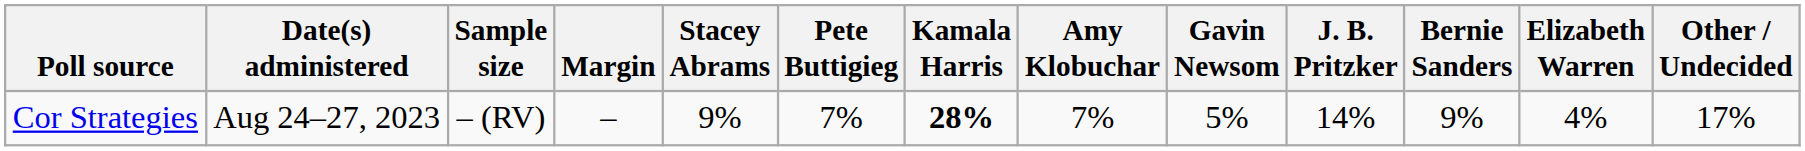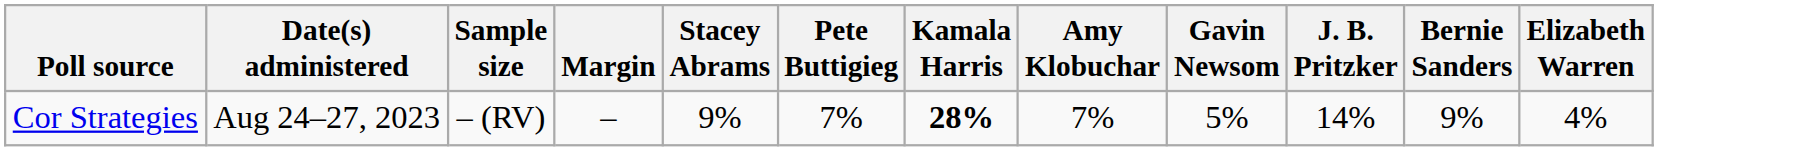- column: Other / Undecided | 17%
